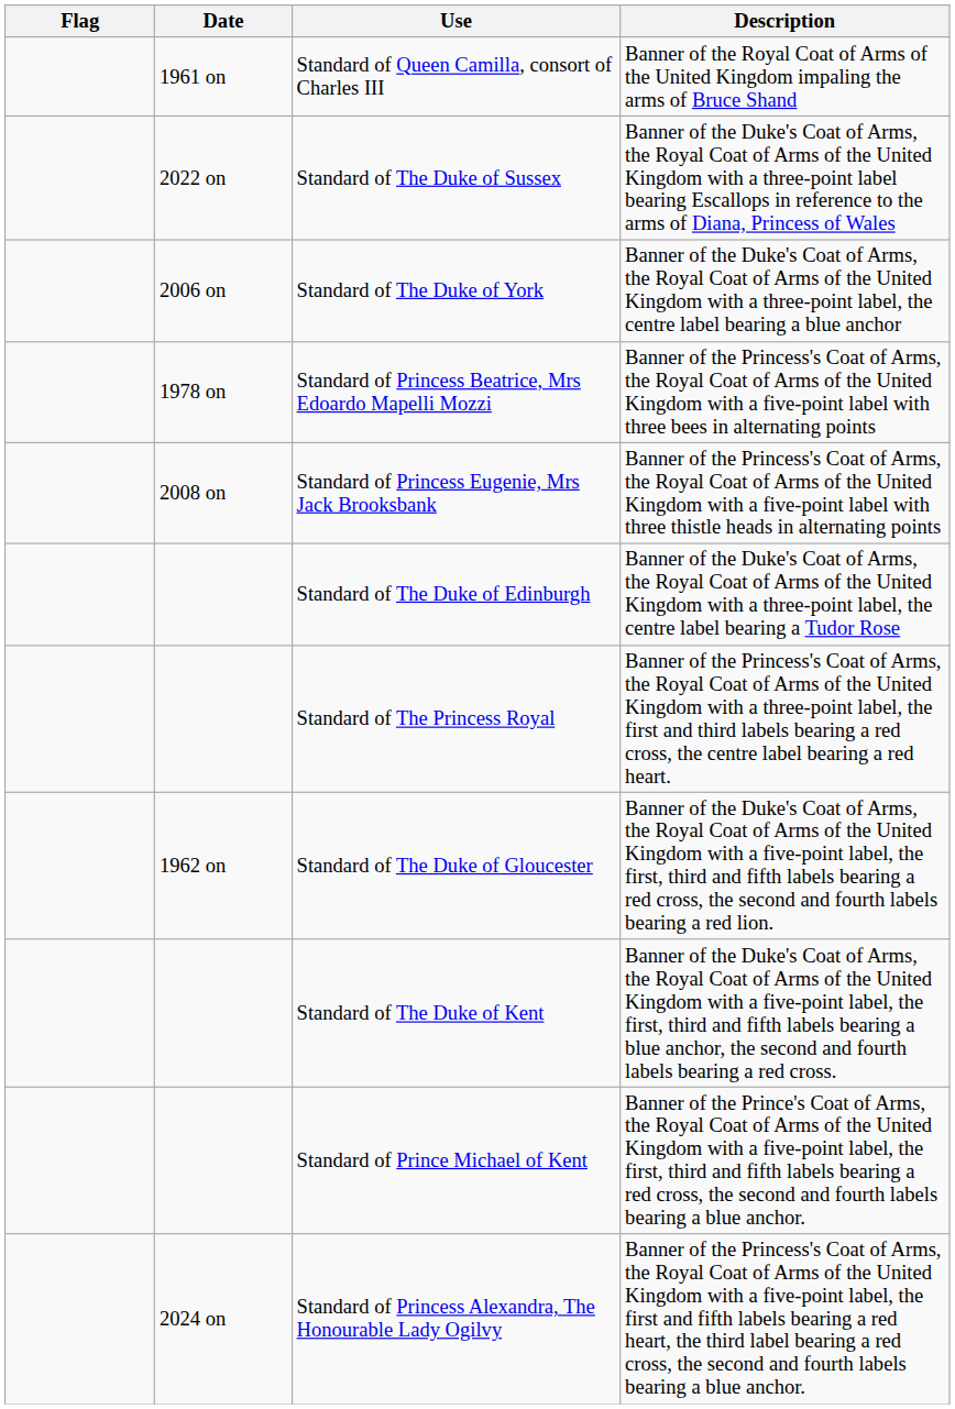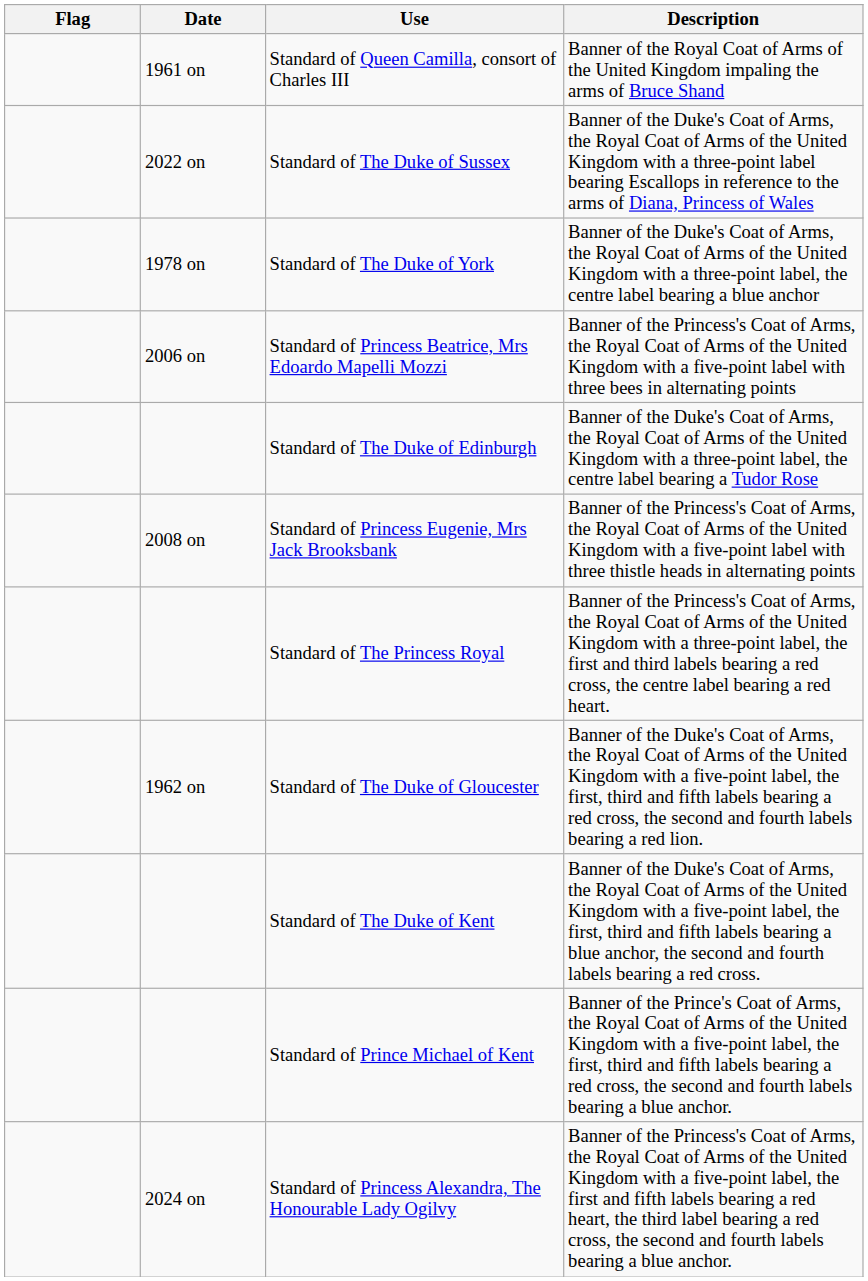Standard of The Duke of York | Date: 2006 on -> 1978 on
Standard of Princess Beatrice, Mrs Edoardo Mapelli Mozzi | Date: 1978 on -> 2006 on
rows swapped: Standard of Princess Eugenie, Mrs Jack Brooksbank <-> Standard of The Duke of Edinburgh
